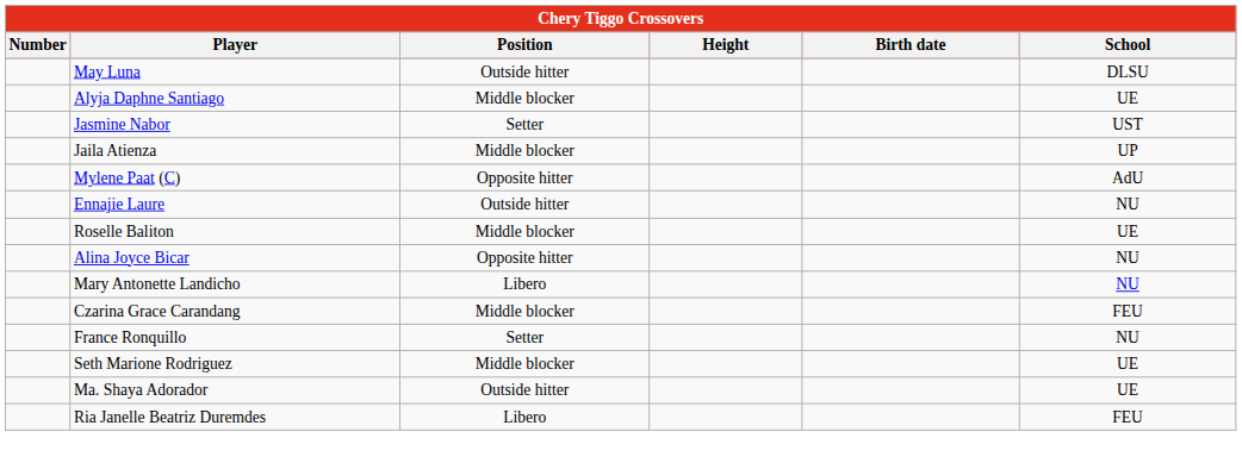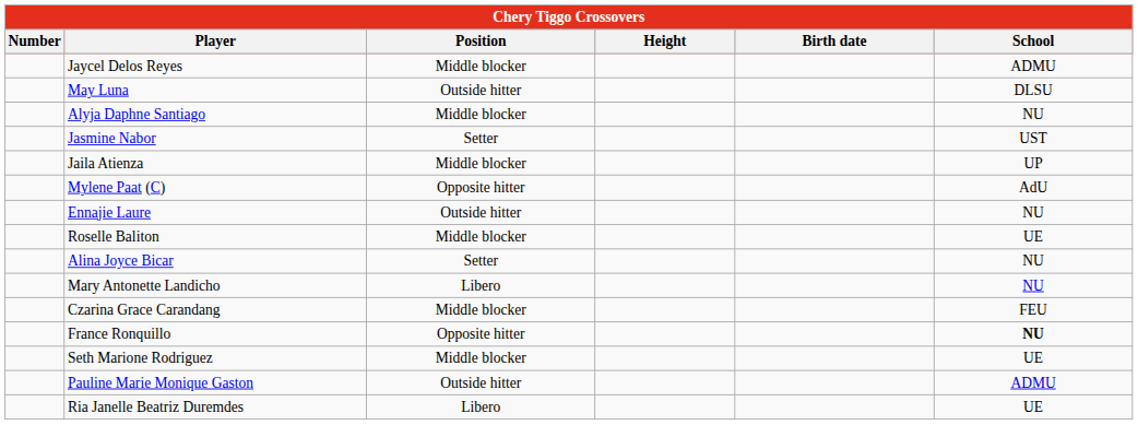+ row: Jaycel Delos Reyes | Middle blocker | ADMU
Alyja Daphne Santiago | School: UE -> NU
Alina Joyce Bicar | Position: Opposite hitter -> Setter
France Ronquillo | Position: Setter -> Opposite hitter
France Ronquillo | School: normal -> bold
+ row: Pauline Marie Monique Gaston | Outside hitter | ADMU
- row: Ma. Shaya Adorador | Outside hitter | UE
Ria Janelle Beatriz Duremdes | School: FEU -> UE
